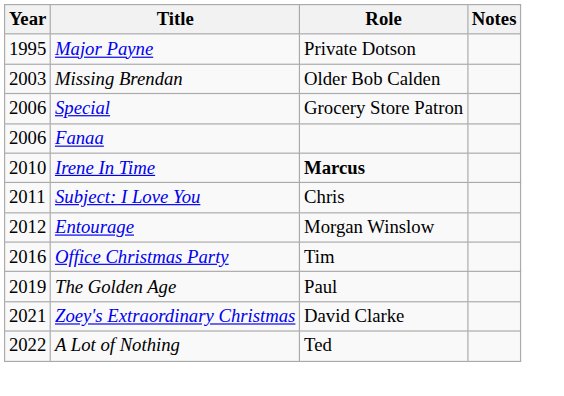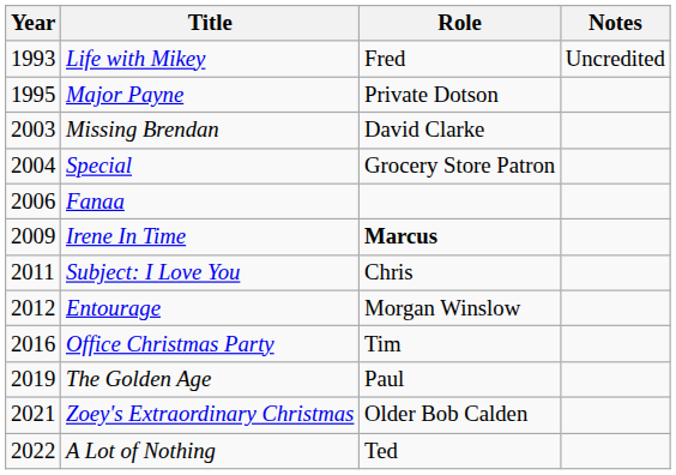+ row: 1993 | Life with Mikey | Fred | Uncredited
Missing Brendan | Role: Older Bob Calden -> David Clarke
Special | Year: 2006 -> 2004
Irene In Time | Year: 2010 -> 2009
Zoey's Extraordinary Christmas | Role: David Clarke -> Older Bob Calden
